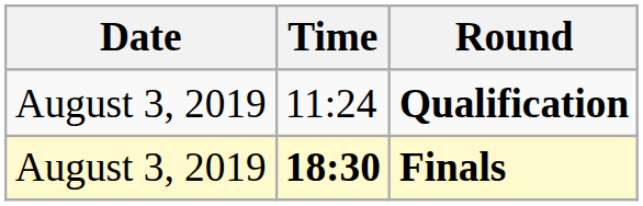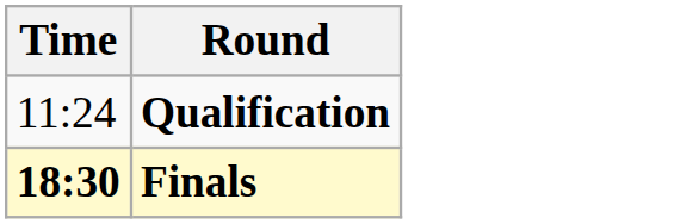- column: Date | August 3, 2019 | August 3, 2019
